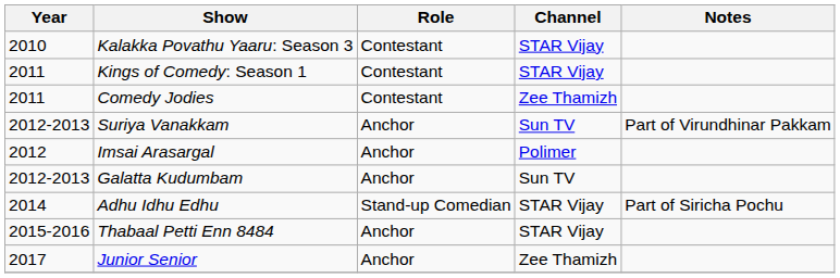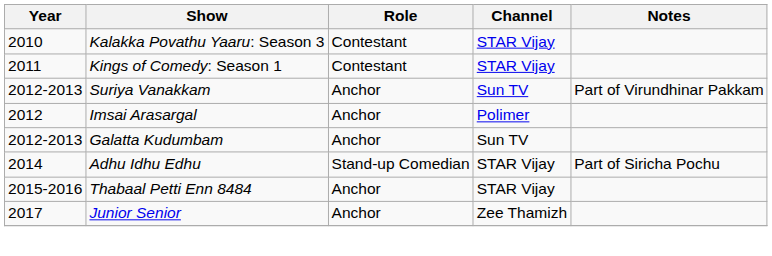- row: 2011 | Comedy Jodies | Contestant | Zee Thamizh
